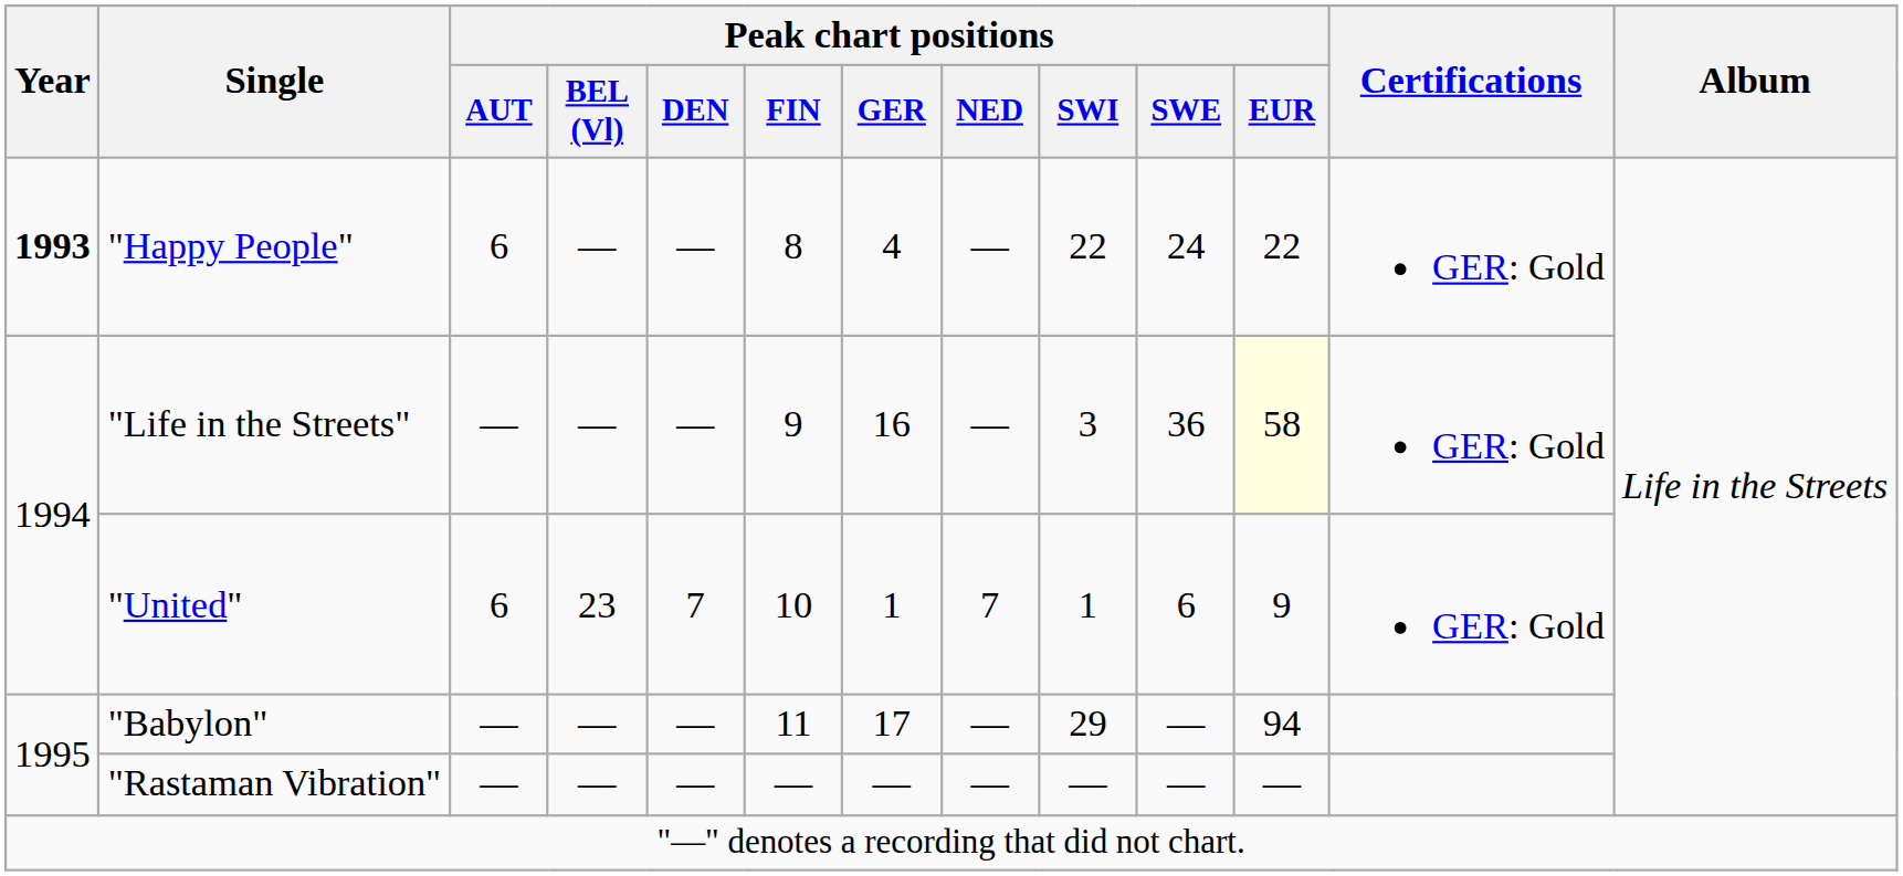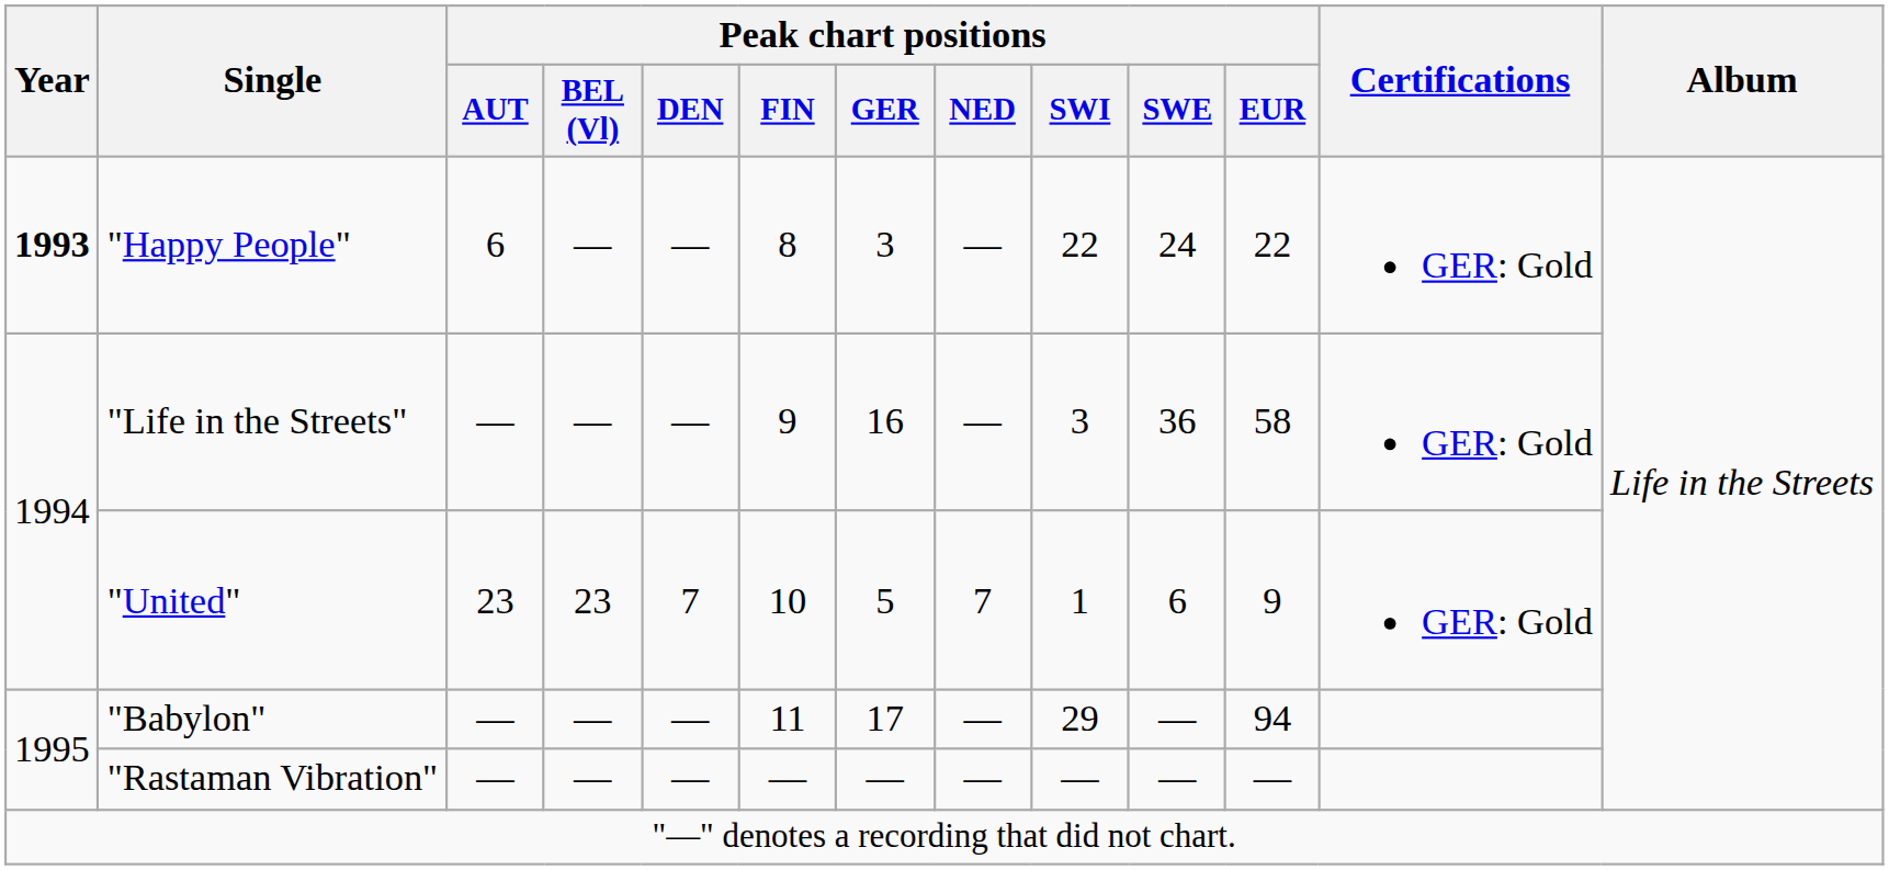"Happy People" | Peak chart positions / GER: 4 -> 3
"Life in the Streets" | Peak chart positions / EUR: lightyellow background -> no background
"United" | Peak chart positions / AUT: 6 -> 23
"United" | Peak chart positions / GER: 1 -> 5
